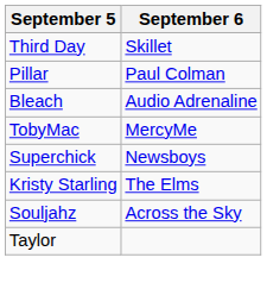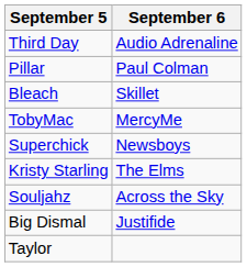Third Day | September 6: Skillet -> Audio Adrenaline
Bleach | September 6: Audio Adrenaline -> Skillet
+ row: Big Dismal | Justifide
